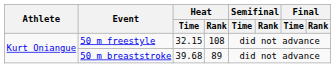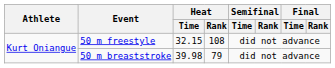50 m breaststroke | Heat / Time: 39.68 -> 39.98
50 m breaststroke | Heat / Rank: 89 -> 79
